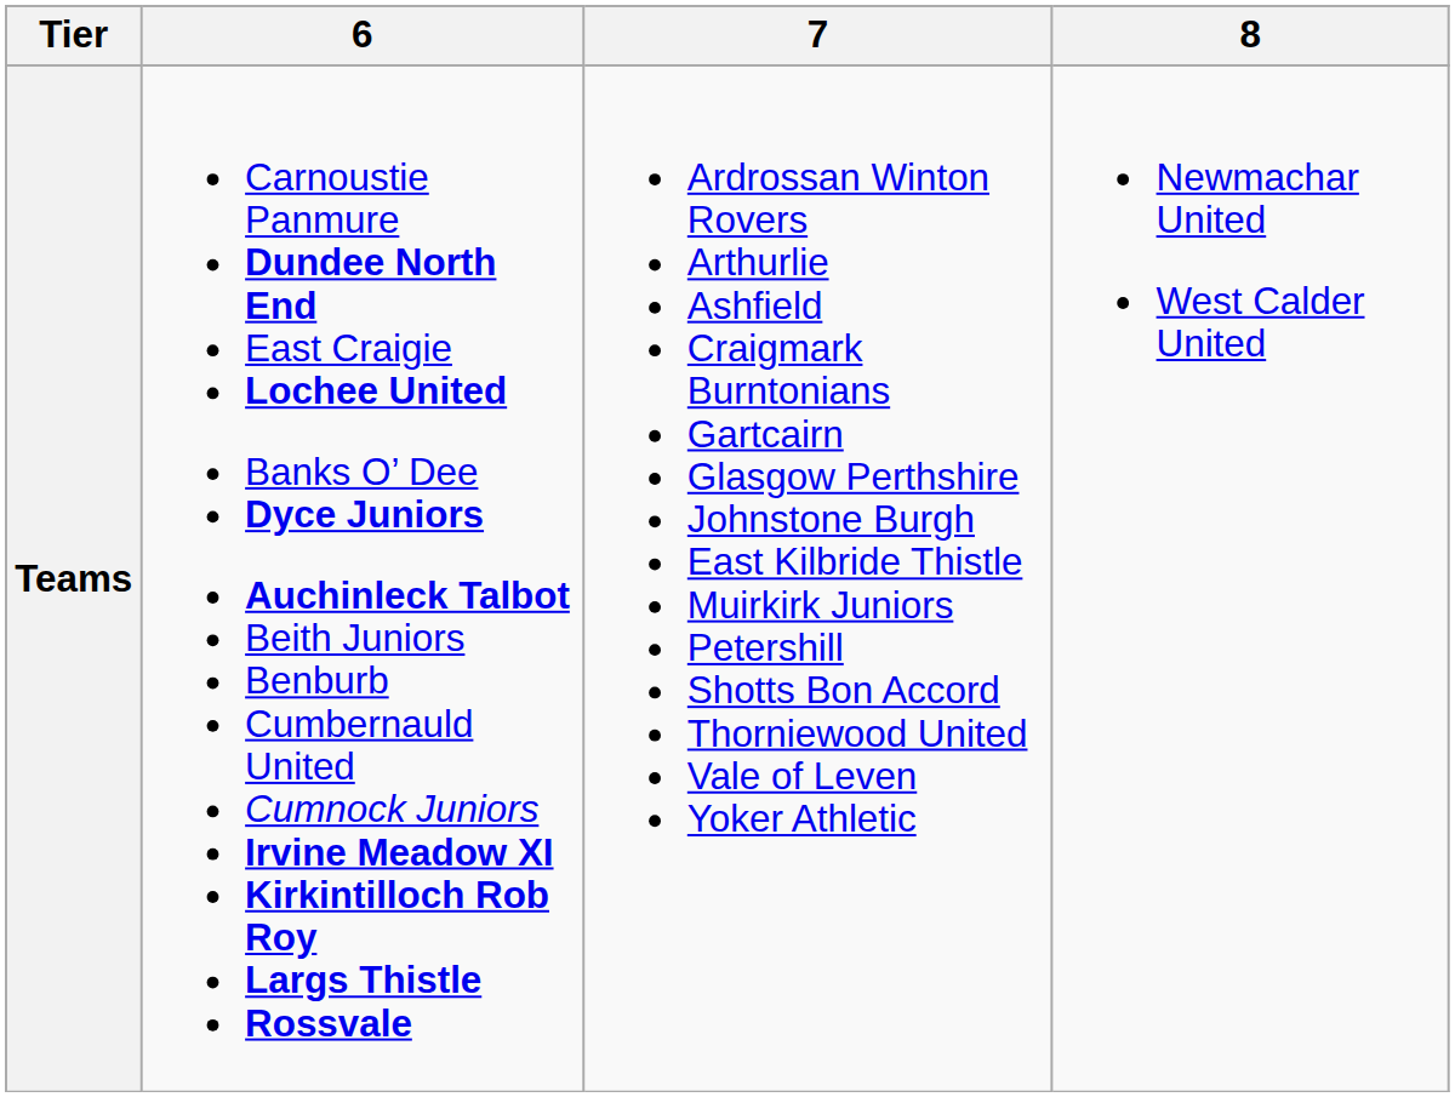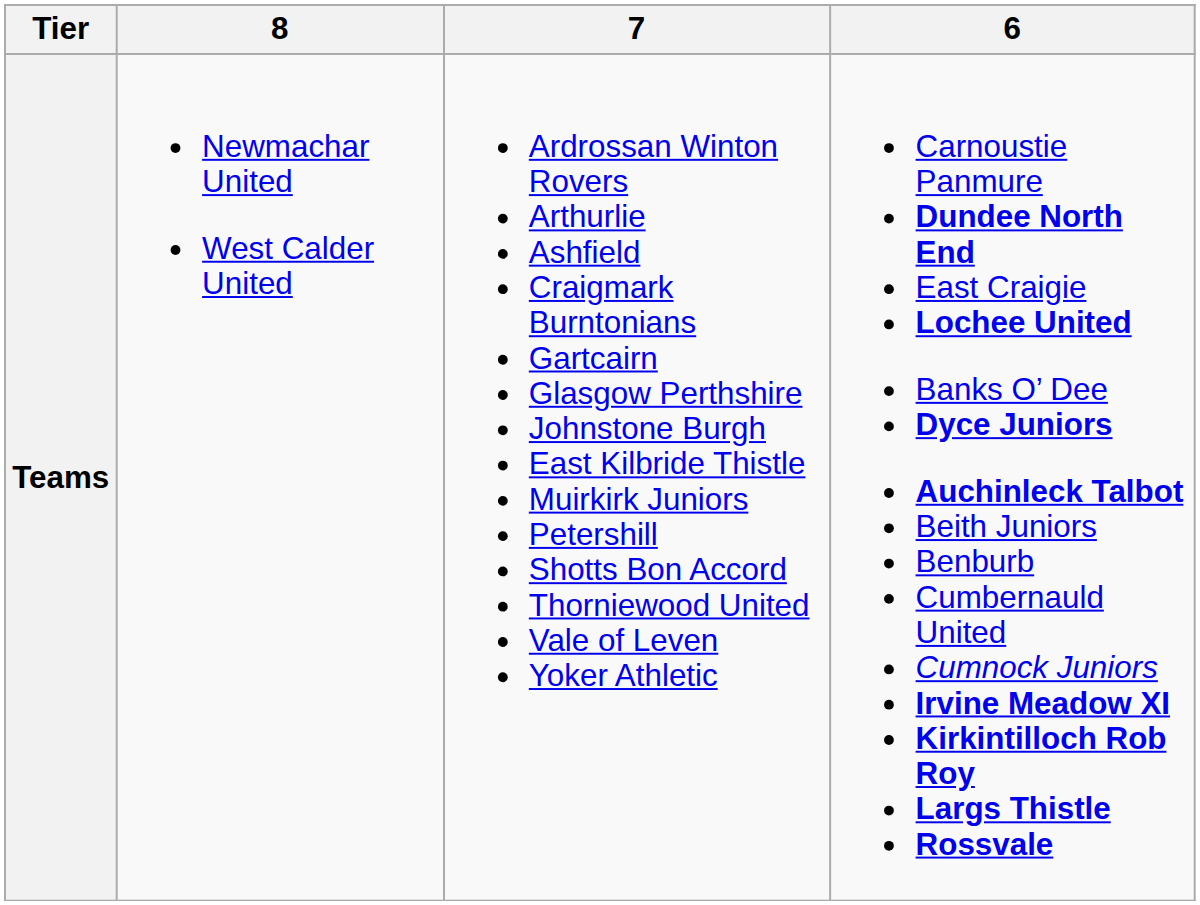columns swapped: 6 <-> 8
